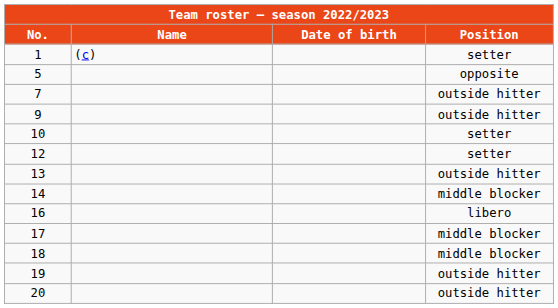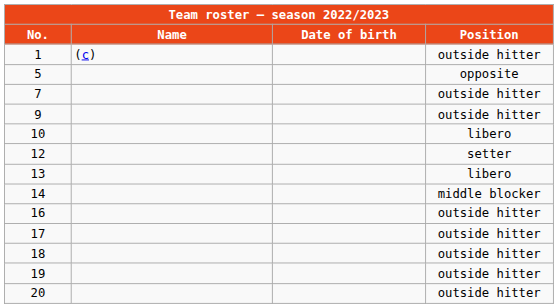1 | Position: setter -> outside hitter
10 | Position: setter -> libero
13 | Position: outside hitter -> libero
16 | Position: libero -> outside hitter
17 | Position: middle blocker -> outside hitter
18 | Position: middle blocker -> outside hitter
